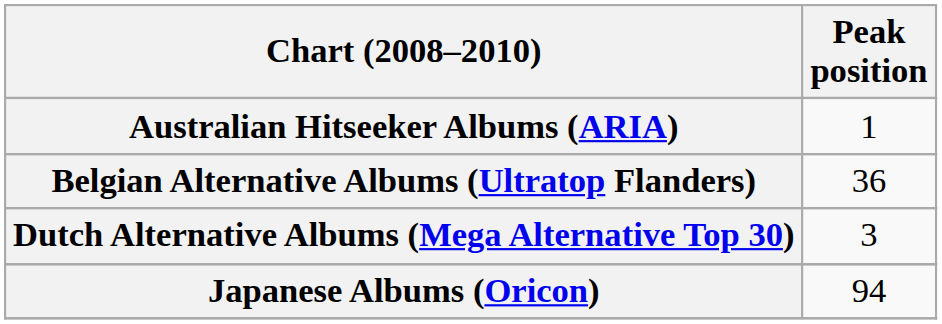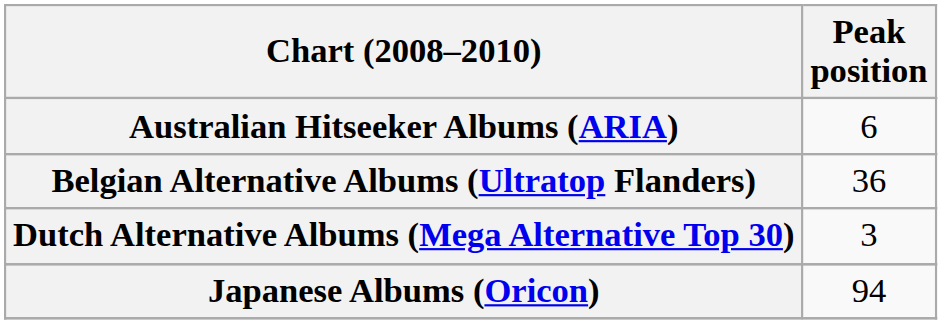Australian Hitseeker Albums (ARIA) | Peak position: 1 -> 6
